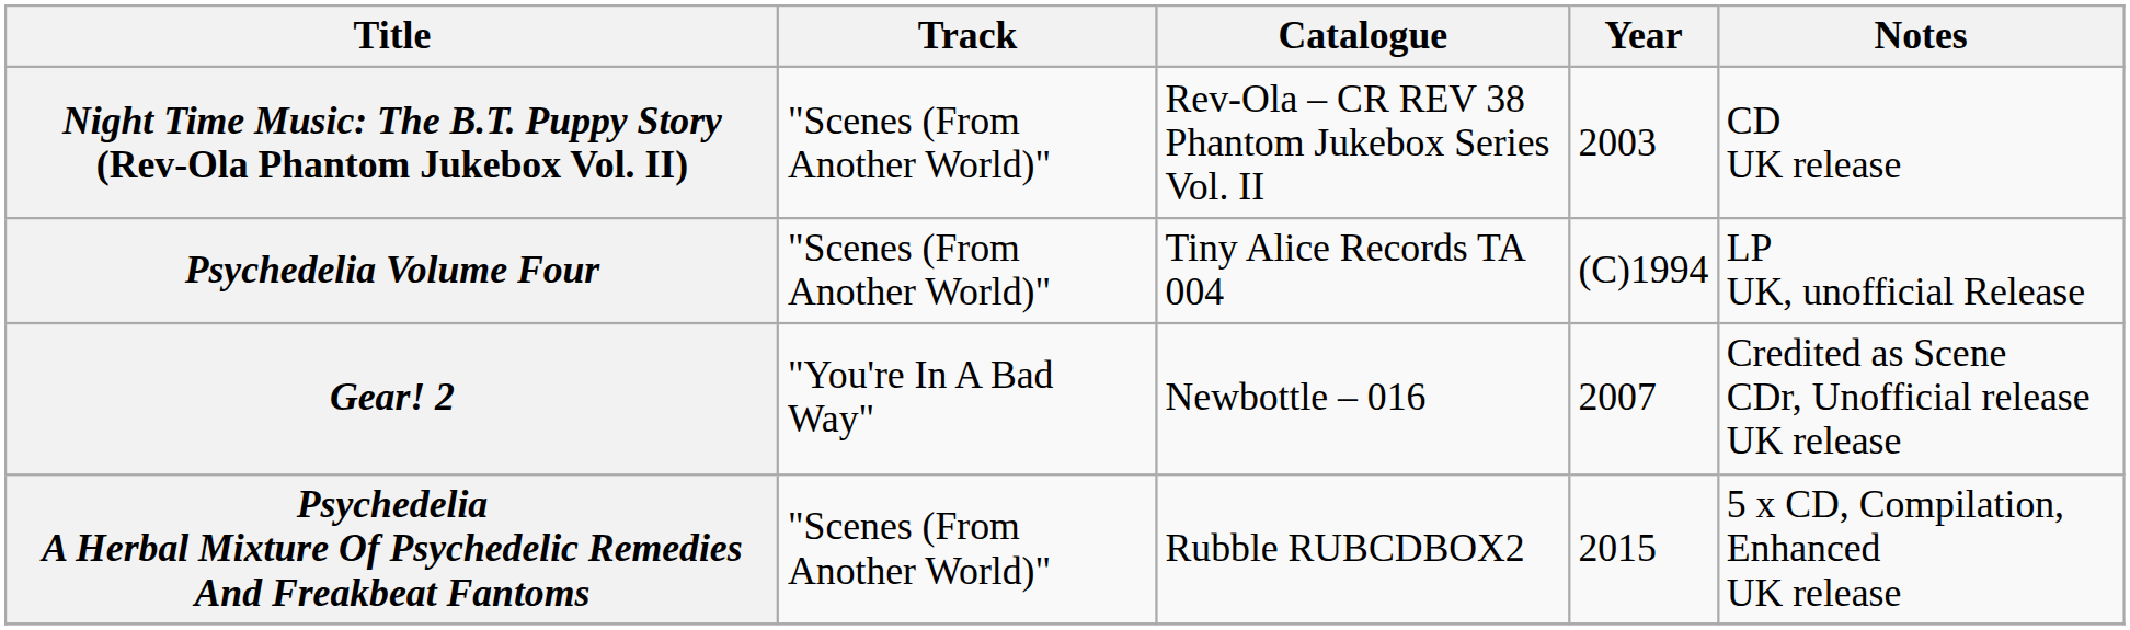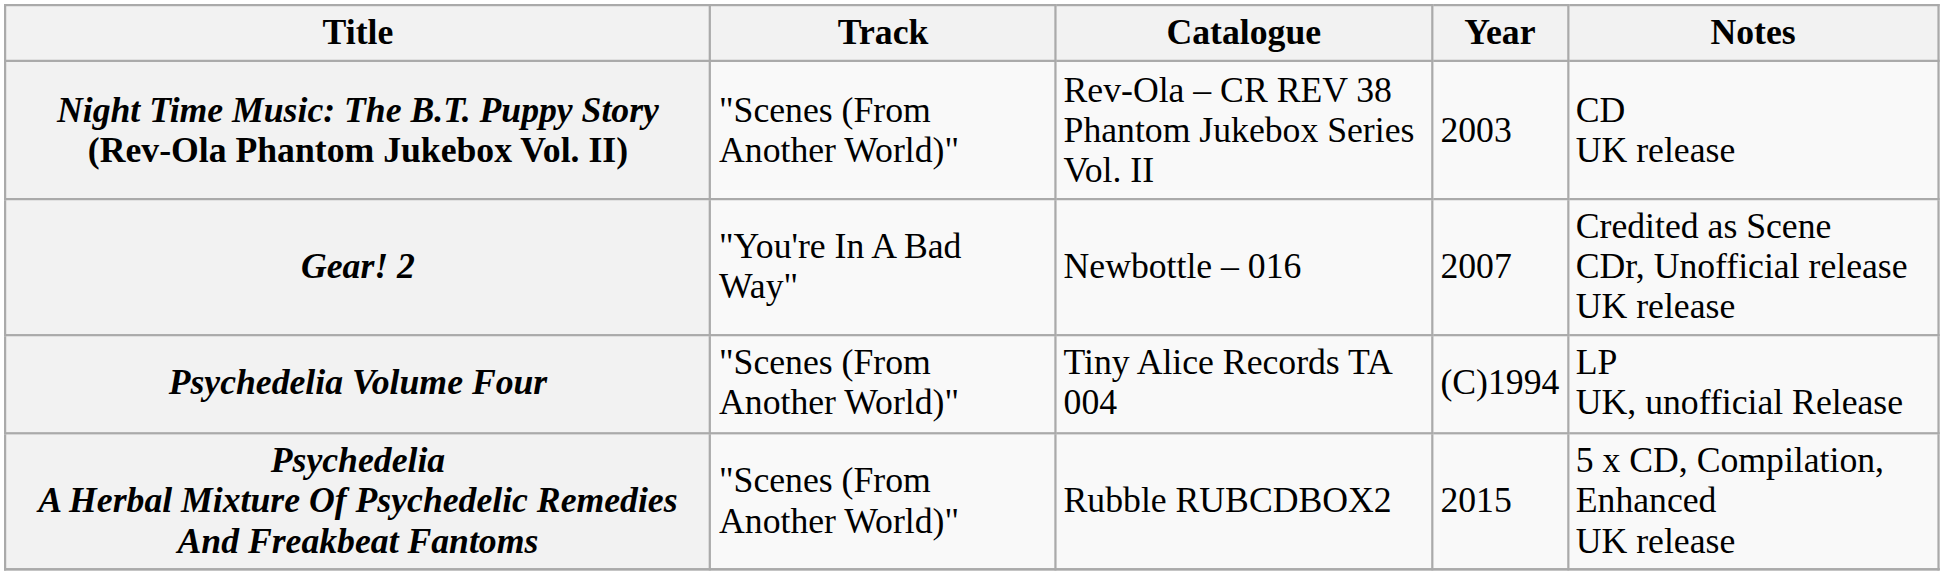rows swapped: Psychedelia Volume Four <-> Gear! 2
